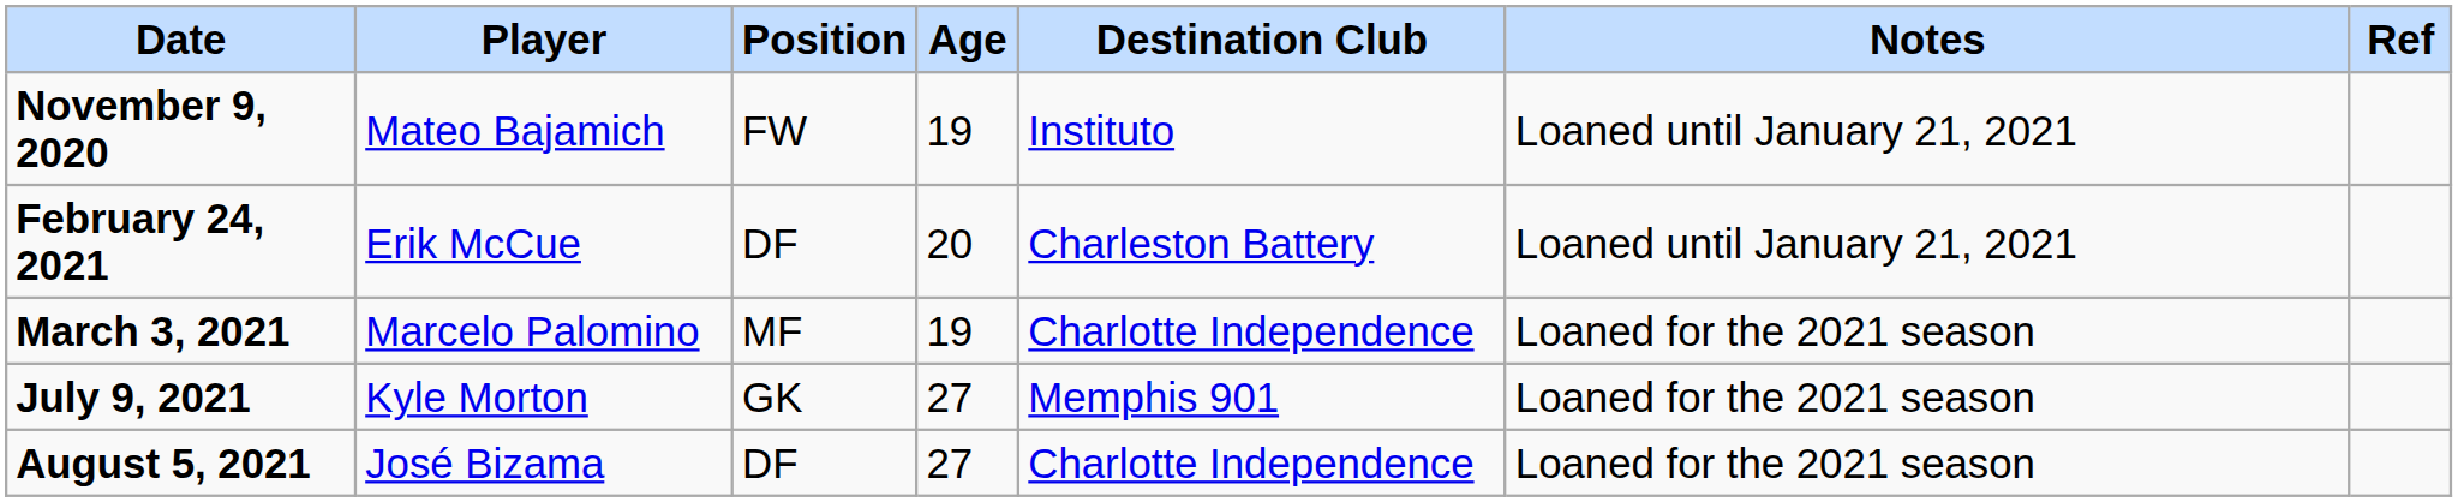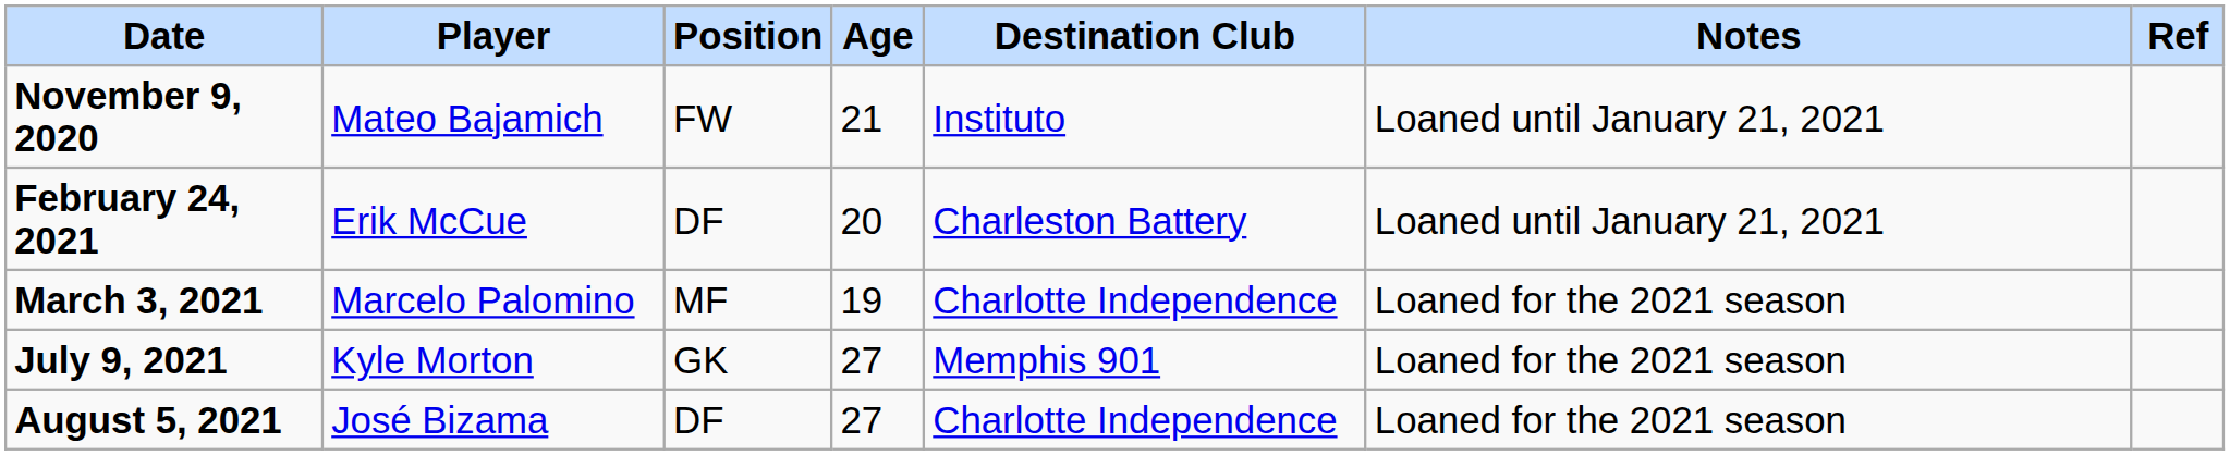November 9, 2020 | Age: 19 -> 21
